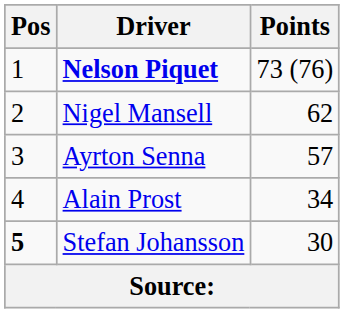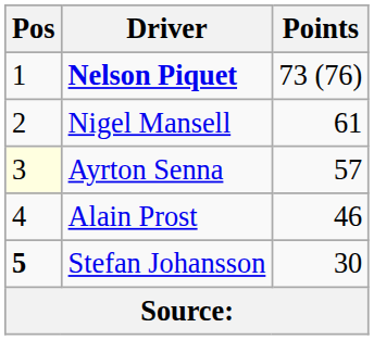Nigel Mansell | Points: 62 -> 61
Ayrton Senna | Pos: no background -> lightyellow background
Alain Prost | Points: 34 -> 46
